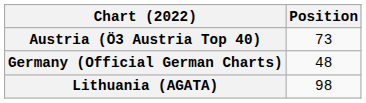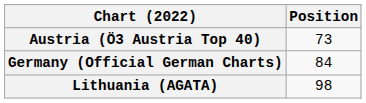Germany (Official German Charts) | Position: 48 -> 84
